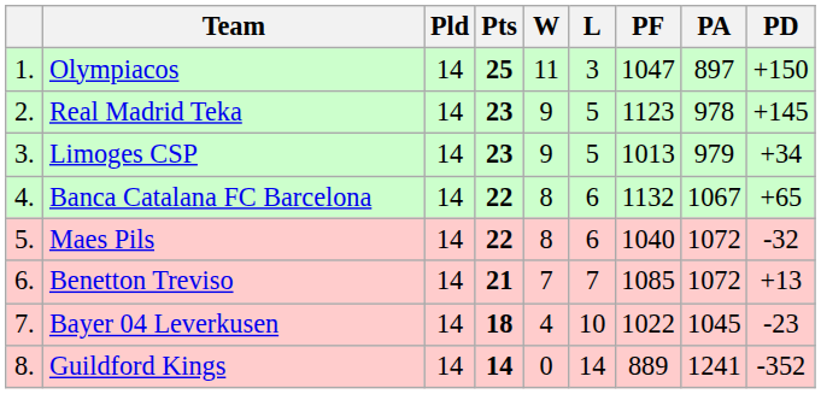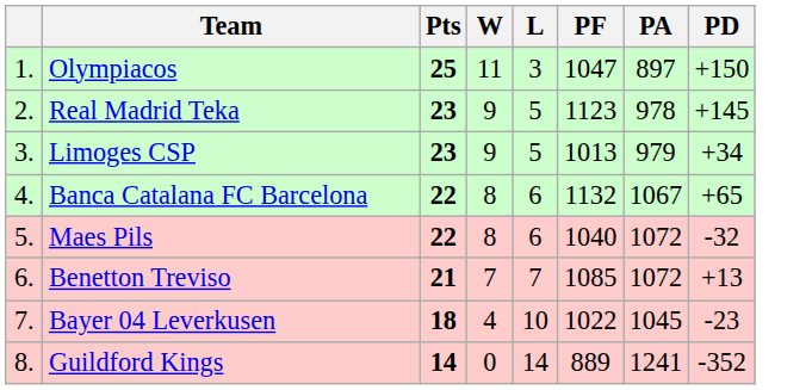- column: Pld | 14 | 14 | 14 | 14 | 14 | 14 | 14 | 14
